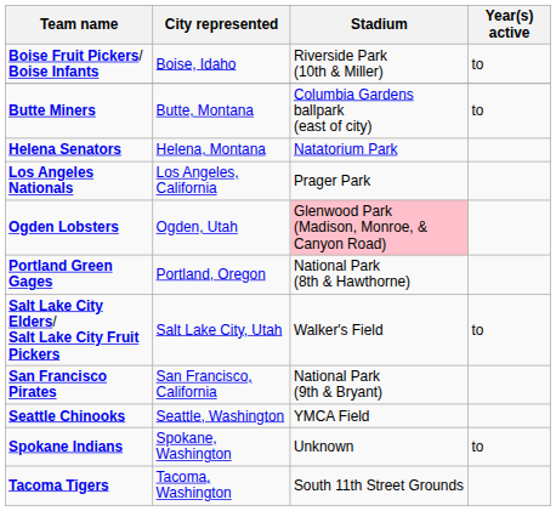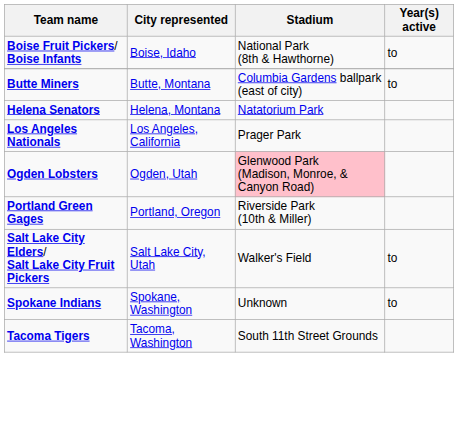Boise Fruit Pickers/ Boise Infants | Stadium: Riverside Park (10th & Miller) -> National Park (8th & Hawthorne)
Portland Green Gages | Stadium: National Park (8th & Hawthorne) -> Riverside Park (10th & Miller)
- row: San Francisco Pirates | San Francisco, California | National Park (9th & Bryant)
- row: Seattle Chinooks | Seattle, Washington | YMCA Field
